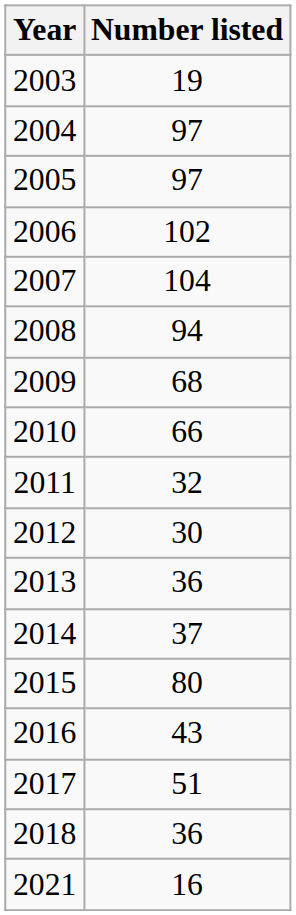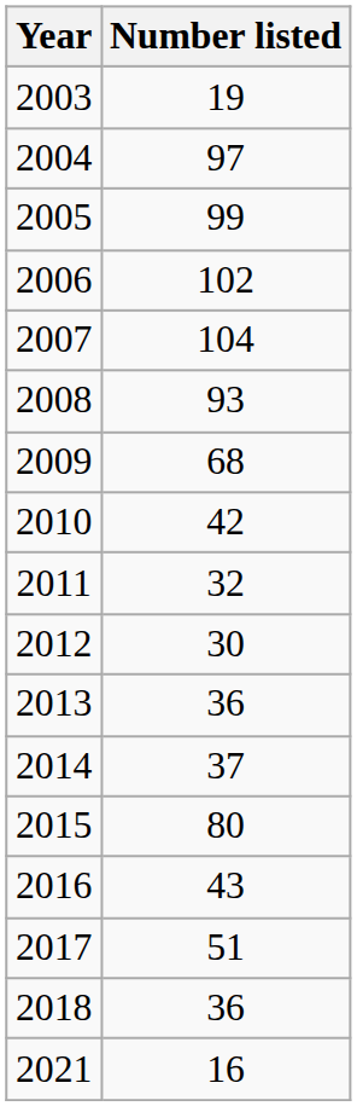2005 | Number listed: 97 -> 99
2008 | Number listed: 94 -> 93
2010 | Number listed: 66 -> 42
